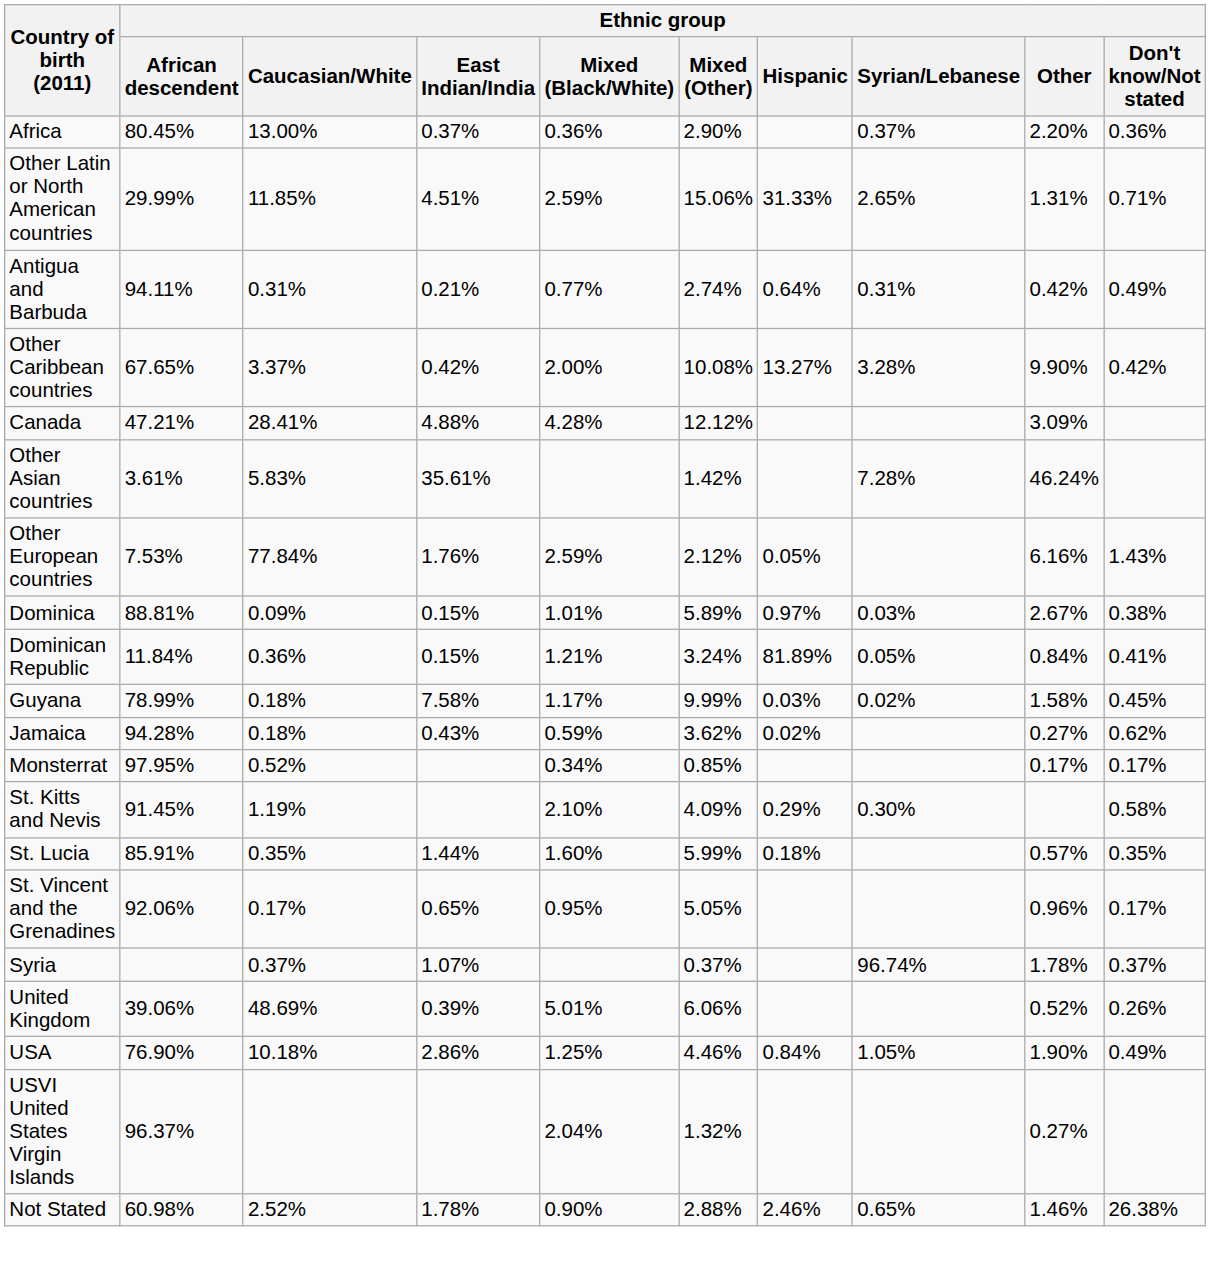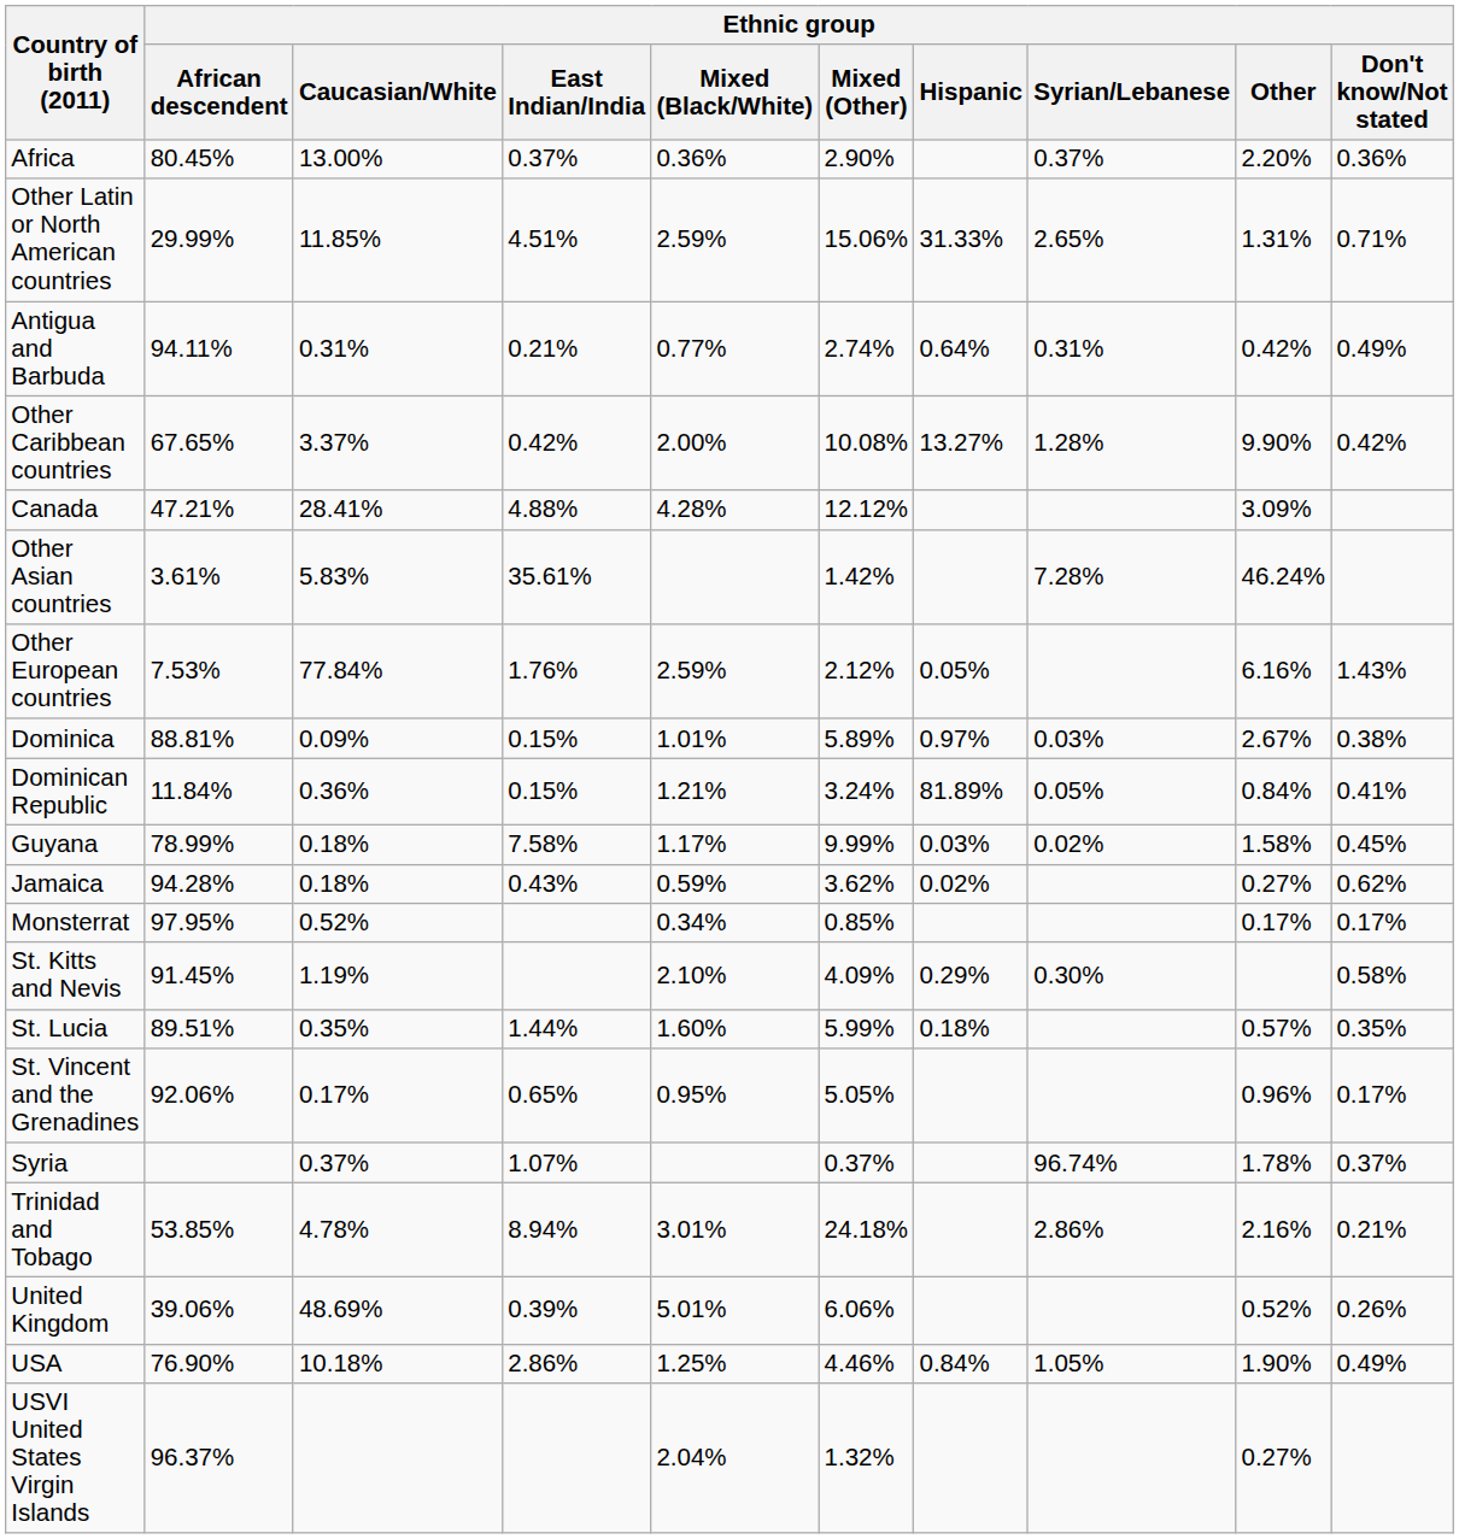Other Caribbean countries | Ethnic group / Syrian/Lebanese: 3.28% -> 1.28%
St. Lucia | Ethnic group / African descendent: 85.91% -> 89.51%
+ row: Trinidad and Tobago | 53.85% | 4.78% | 8.94% | 3.01% | 24.18% | 2.86% | 2.16% | 0.21%
- row: Not Stated | 60.98% | 2.52% | 1.78% | 0.90% | 2.88% | 2.46% | 0.65% | 1.46% | 26.38%
